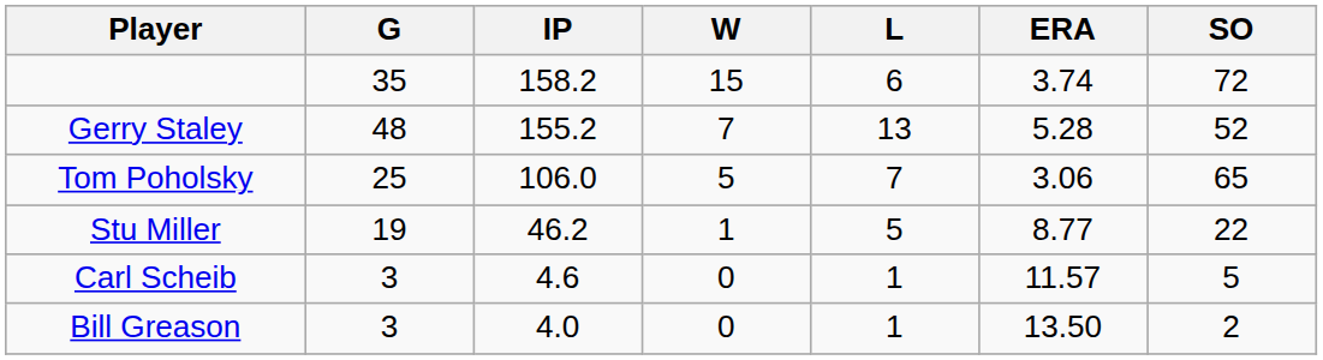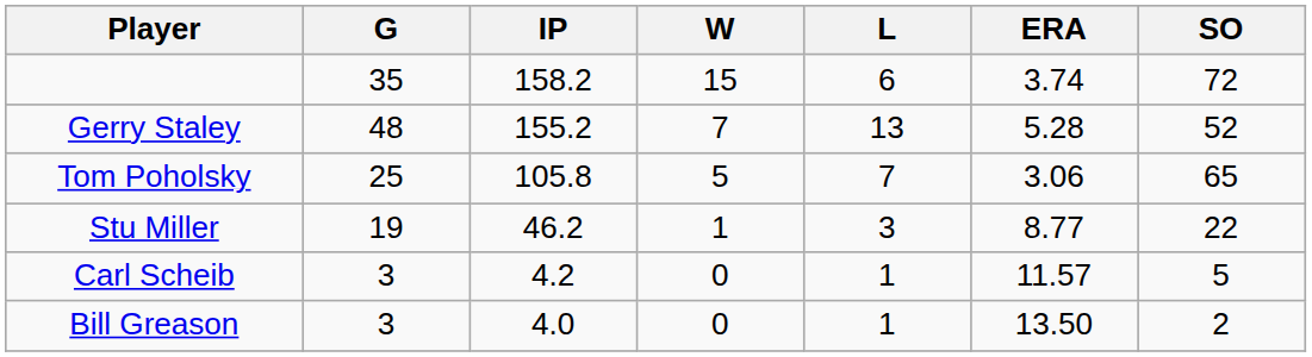Tom Poholsky | IP: 106.0 -> 105.8
Stu Miller | L: 5 -> 3
Carl Scheib | IP: 4.6 -> 4.2
